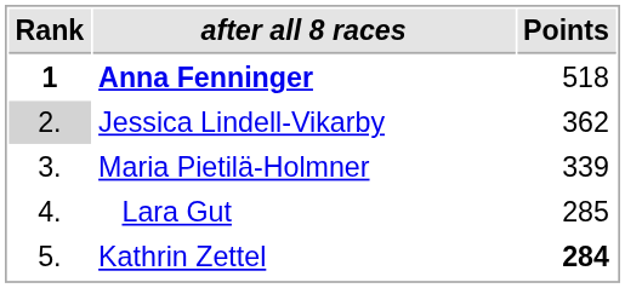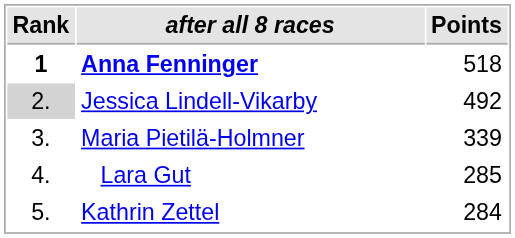Jessica Lindell-Vikarby | Points: 362 -> 492
Kathrin Zettel | Points: bold -> normal
